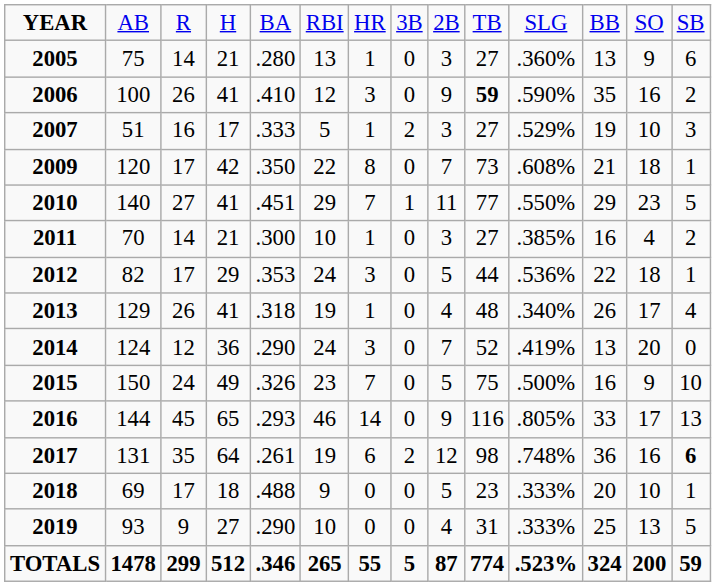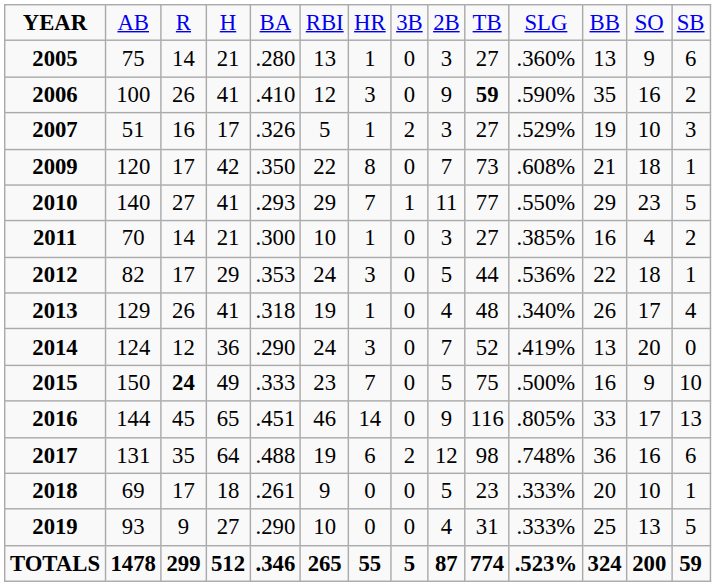2007 | column 5: .333 -> .326
2010 | column 5: .451 -> .293
2015 | column 3: normal -> bold
2015 | column 5: .326 -> .333
2016 | column 5: .293 -> .451
2017 | column 5: .261 -> .488
2017 | column 14: bold -> normal
2018 | column 5: .488 -> .261
